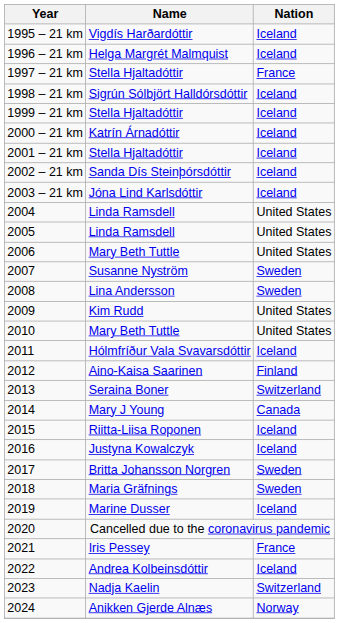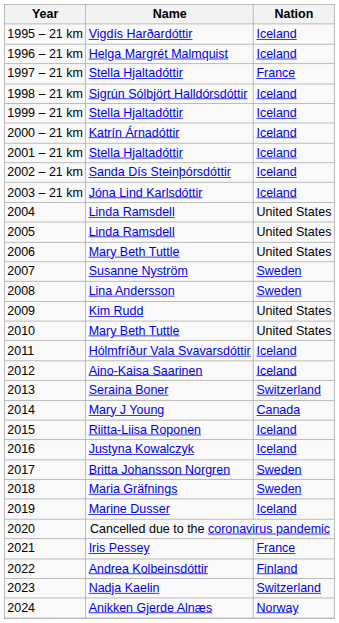2012 | Nation: Finland -> Iceland
2022 | Nation: Iceland -> Finland
